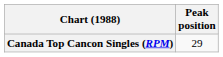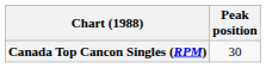Canada Top Cancon Singles (RPM) | Peak position: 29 -> 30
